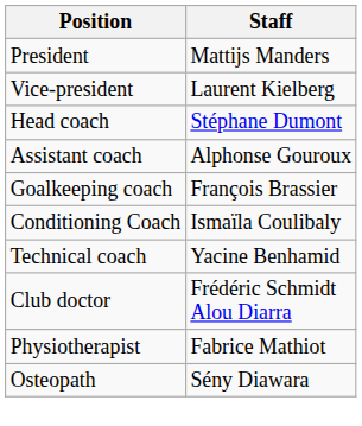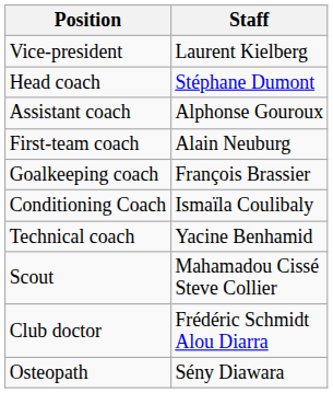- row: President | Mattijs Manders
+ row: First-team coach | Alain Neuburg
+ row: Scout | Mahamadou Cissé Steve Collier
- row: Physiotherapist | Fabrice Mathiot
